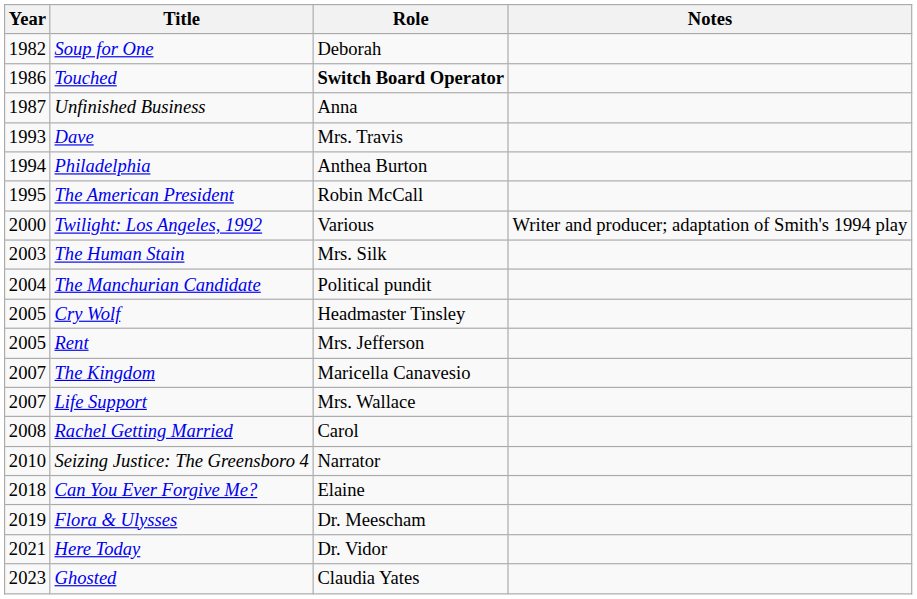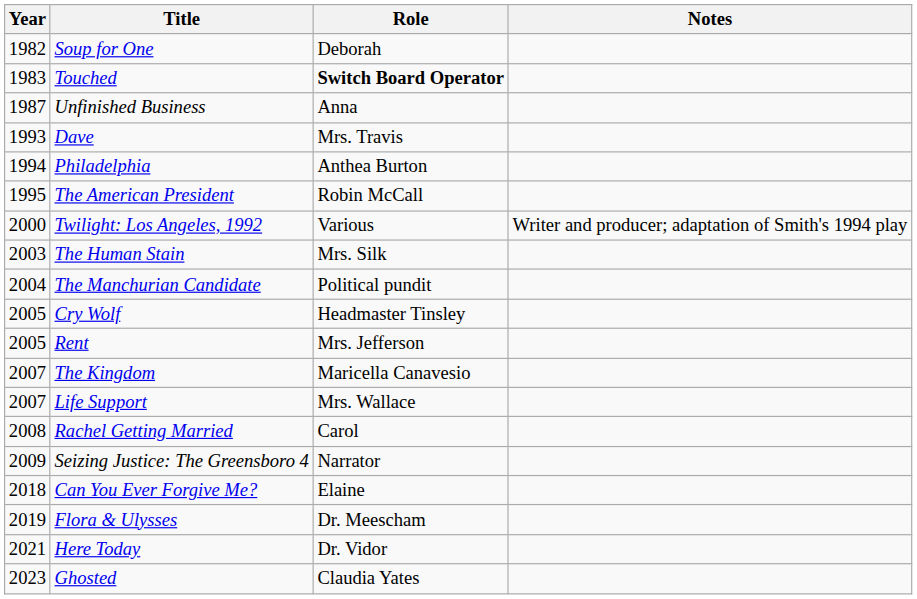Touched | Year: 1986 -> 1983
Seizing Justice: The Greensboro 4 | Year: 2010 -> 2009
